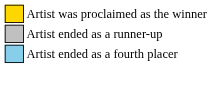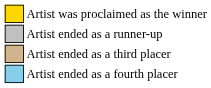+ row: Artist ended as a third placer
